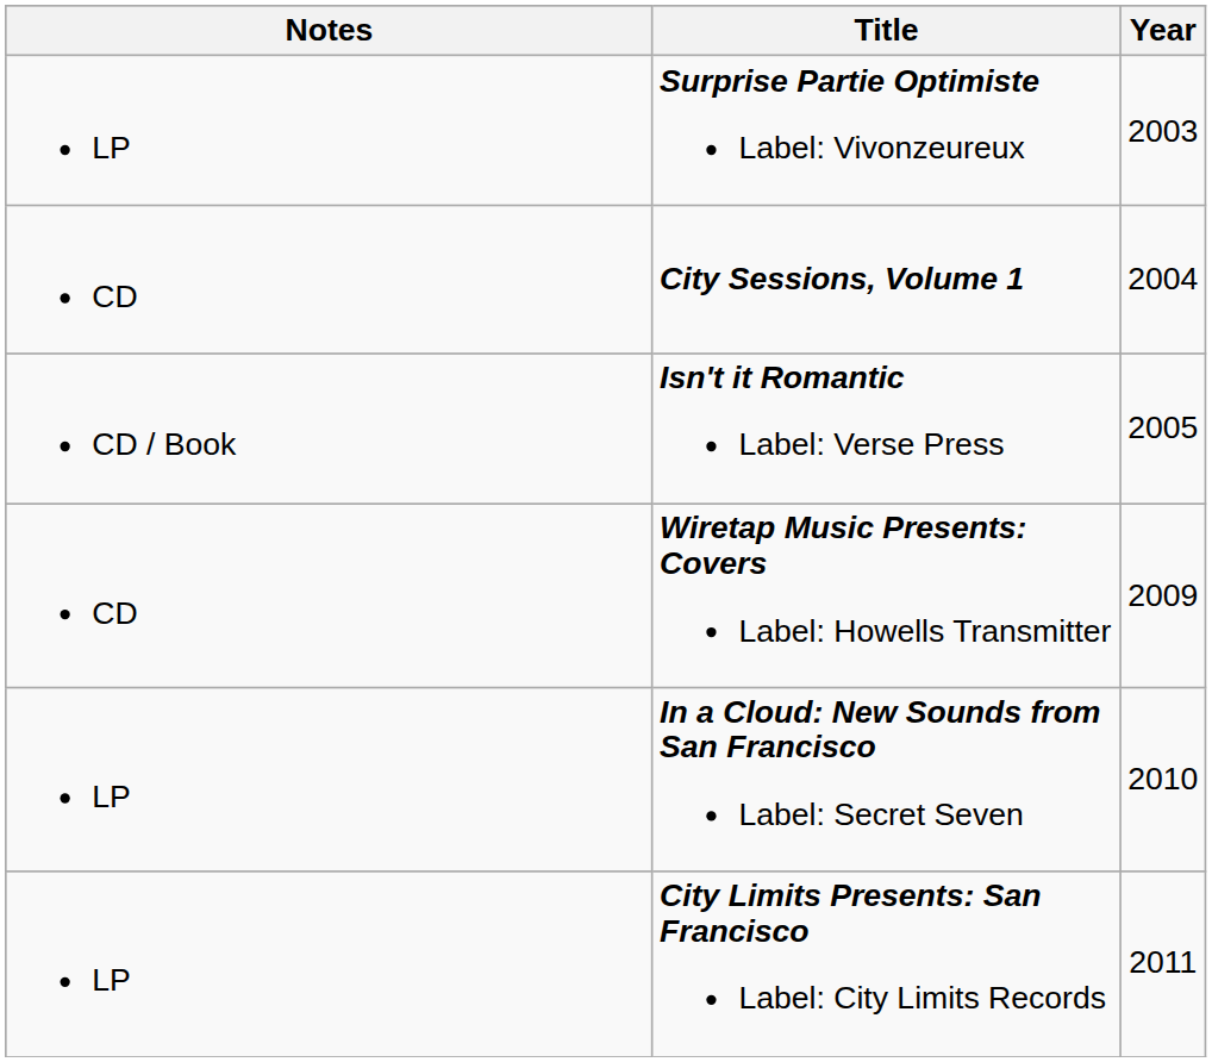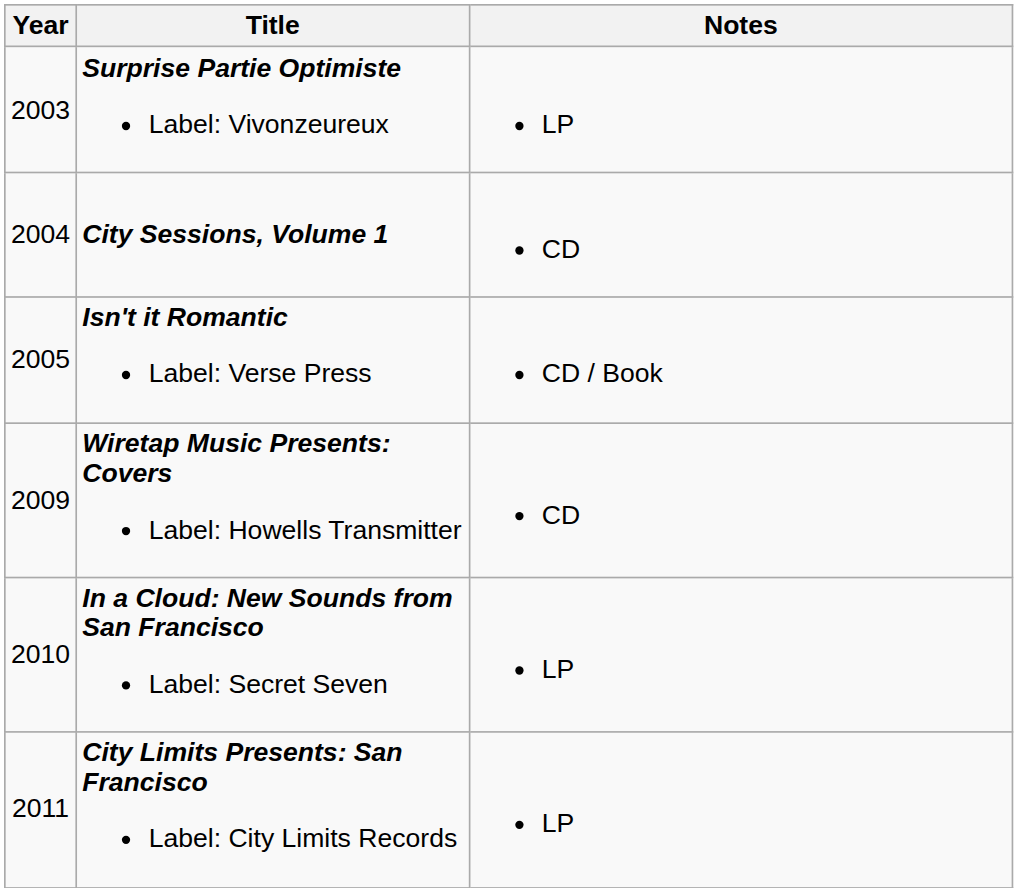columns swapped: Year <-> Notes
